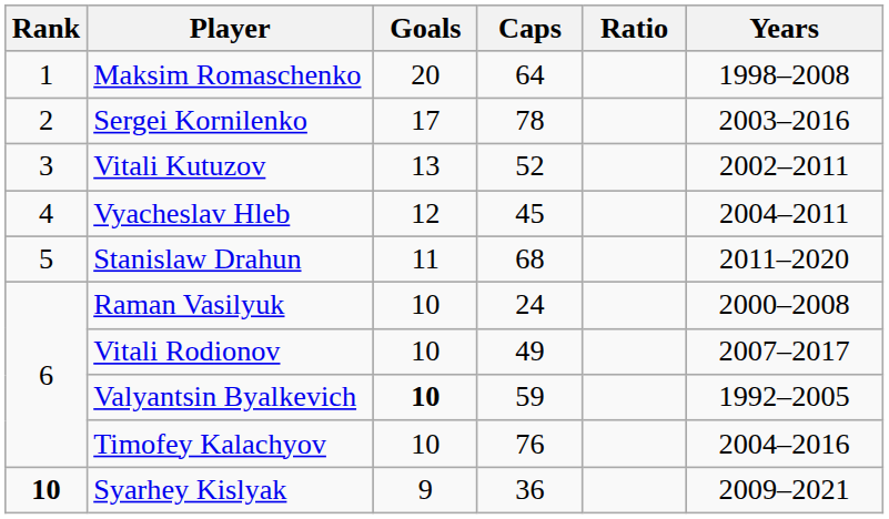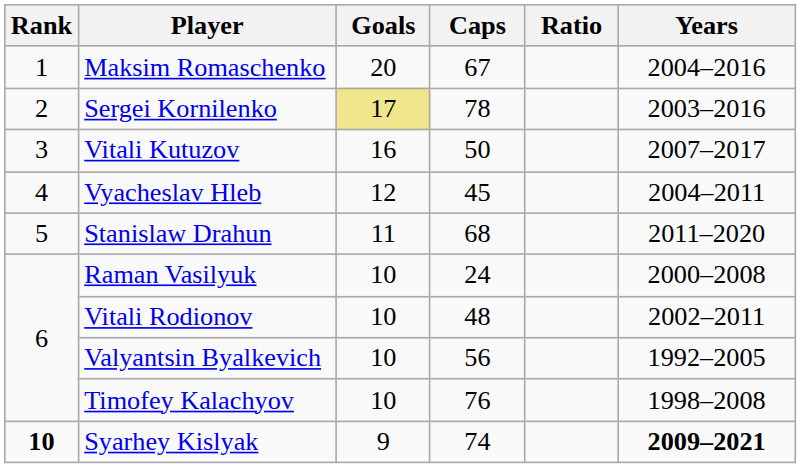Maksim Romaschenko | Caps: 64 -> 67
Maksim Romaschenko | Years: 1998–2008 -> 2004–2016
Sergei Kornilenko | Goals: no background -> khaki background
Vitali Kutuzov | Goals: 13 -> 16
Vitali Kutuzov | Caps: 52 -> 50
Vitali Kutuzov | Years: 2002–2011 -> 2007–2017
Vitali Rodionov | Caps: 49 -> 48
Vitali Rodionov | Years: 2007–2017 -> 2002–2011
Valyantsin Byalkevich | Goals: bold -> normal
Valyantsin Byalkevich | Caps: 59 -> 56
Timofey Kalachyov | Years: 2004–2016 -> 1998–2008
Syarhey Kislyak | Caps: 36 -> 74
Syarhey Kislyak | Years: normal -> bold
